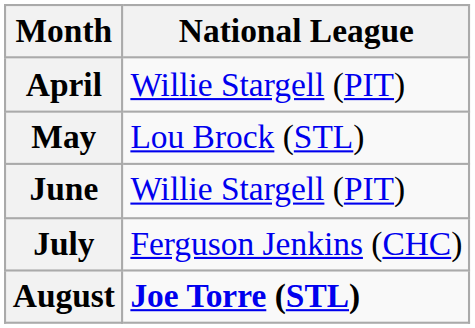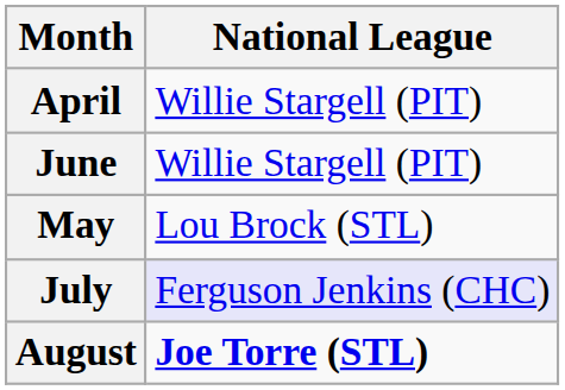rows swapped: May <-> June
July | National League: no background -> lavender background
